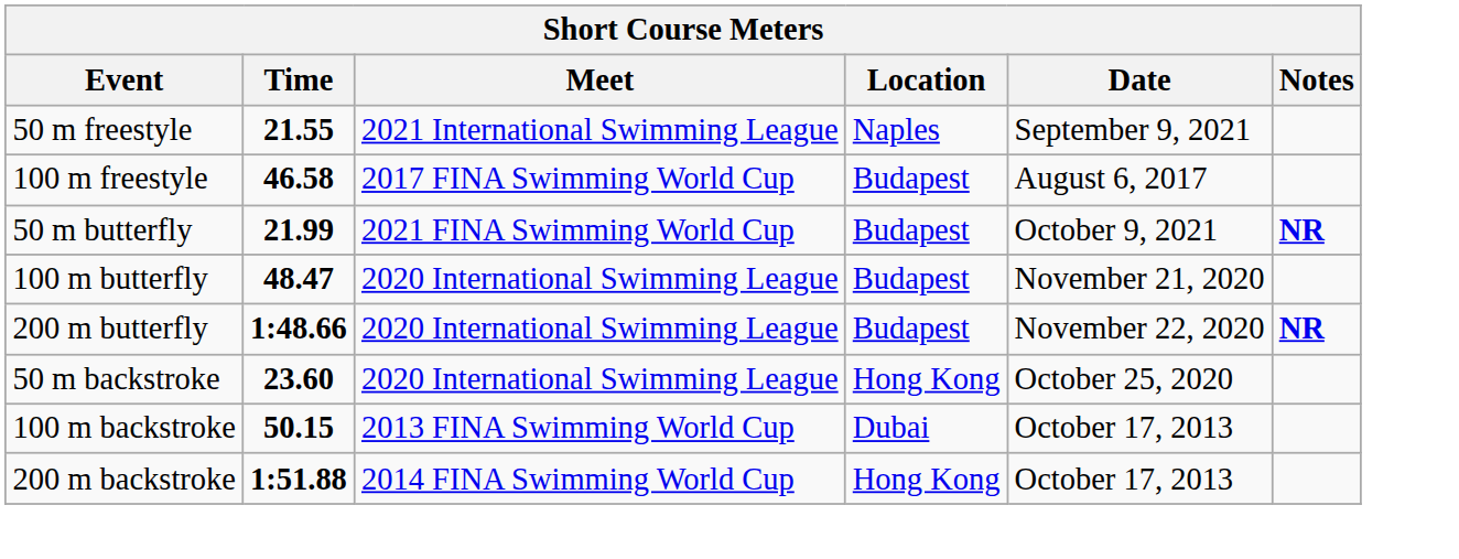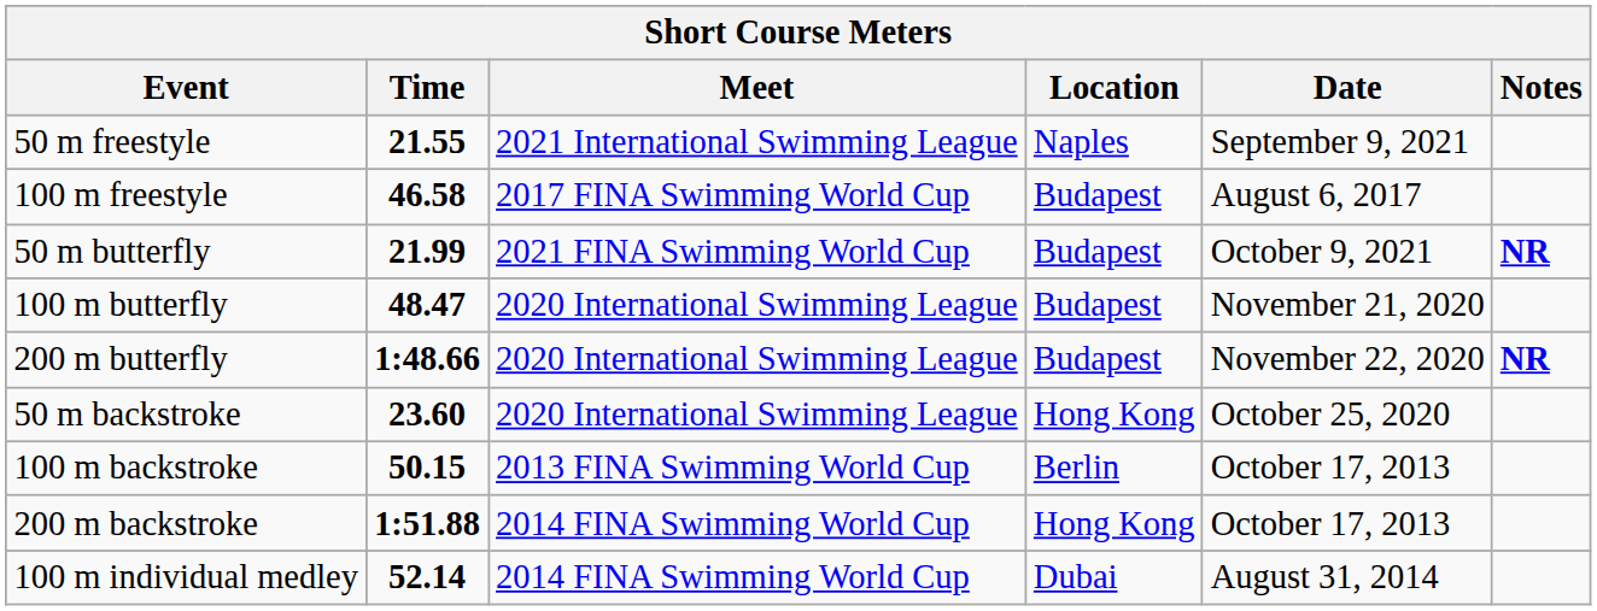100 m backstroke | Location: Dubai -> Berlin
+ row: 100 m individual medley | 52.14 | 2014 FINA Swimming World Cup | Dubai | August 31, 2014
